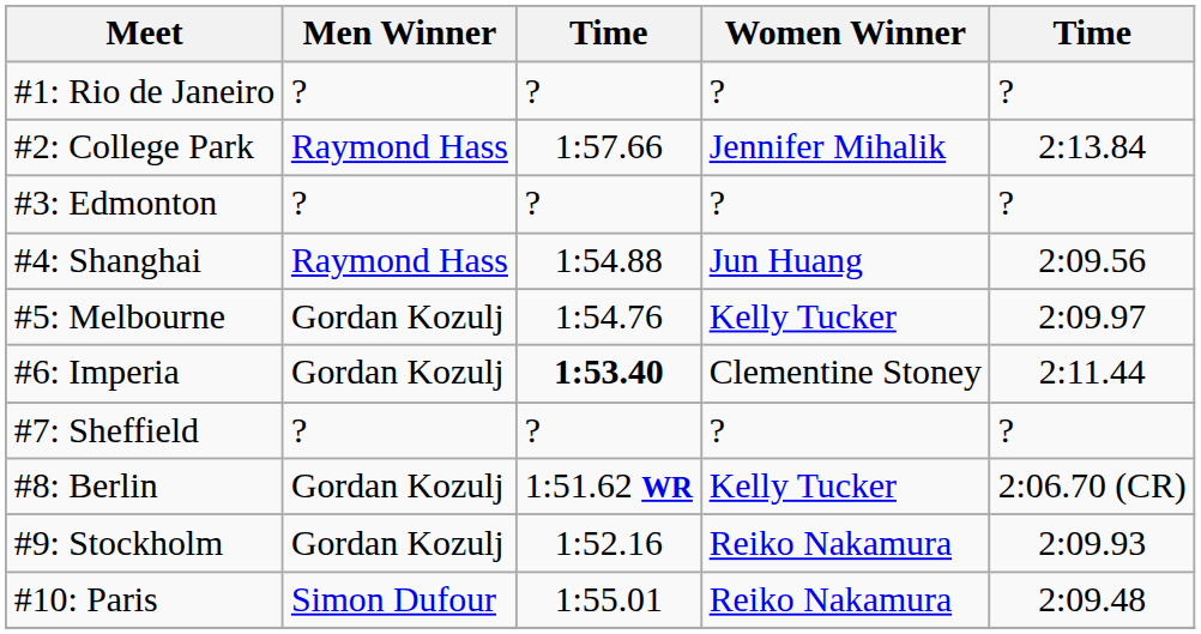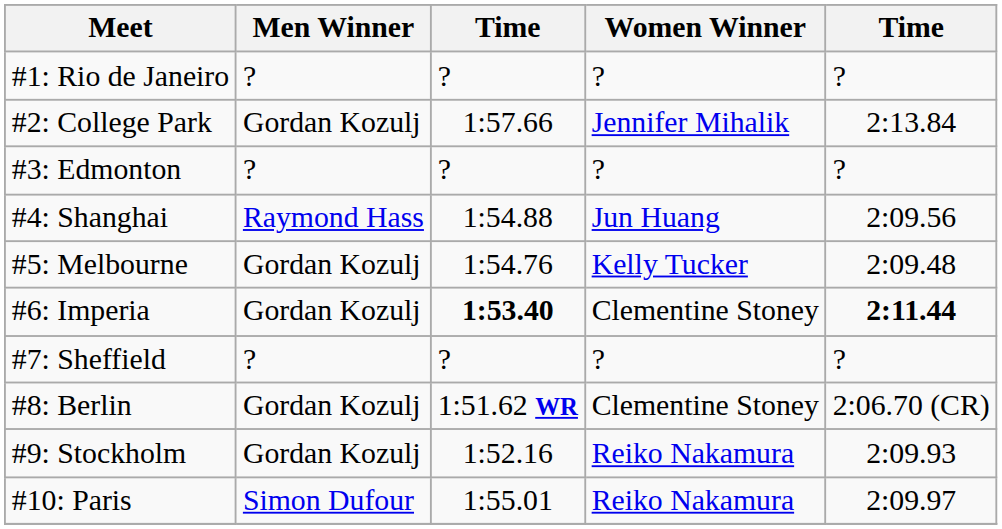#2: College Park | Men Winner: Raymond Hass -> Gordan Kozulj
#5: Melbourne | column 5: 2:09.97 -> 2:09.48
#6: Imperia | column 5: normal -> bold
#8: Berlin | Women Winner: Kelly Tucker -> Clementine Stoney
#10: Paris | column 5: 2:09.48 -> 2:09.97
